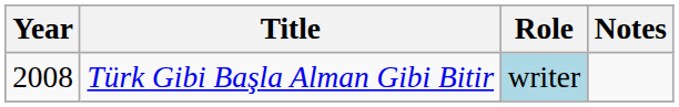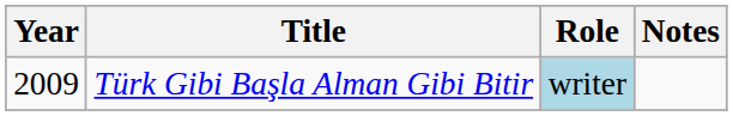Türk Gibi Başla Alman Gibi Bitir | Year: 2008 -> 2009
